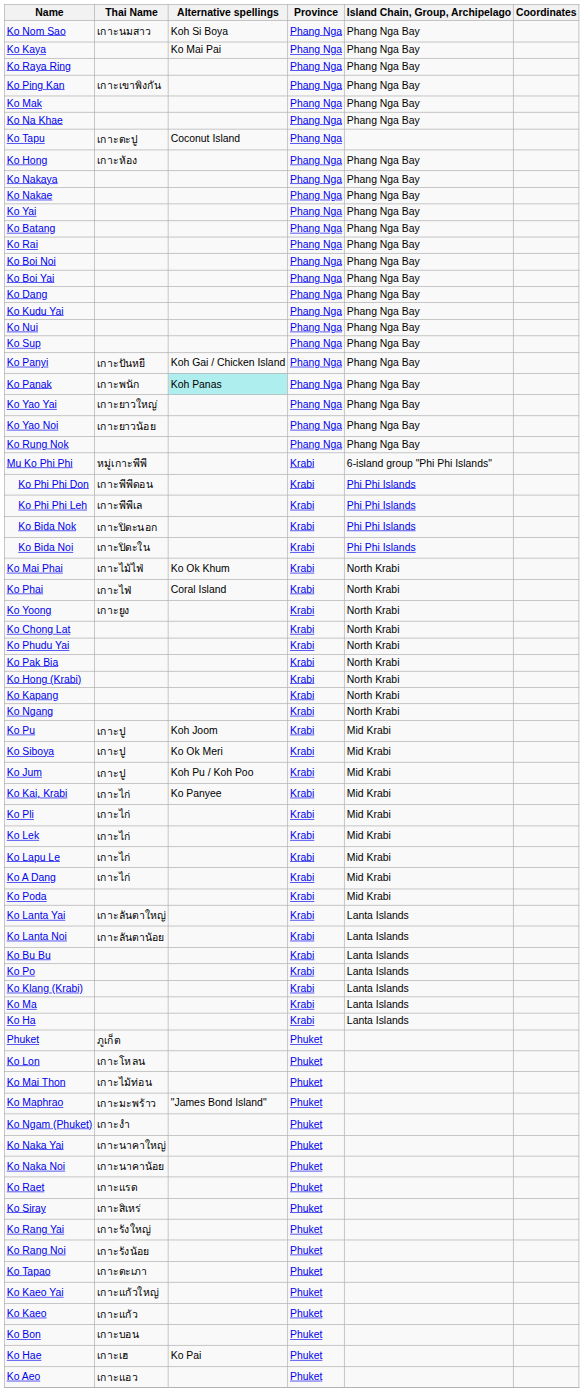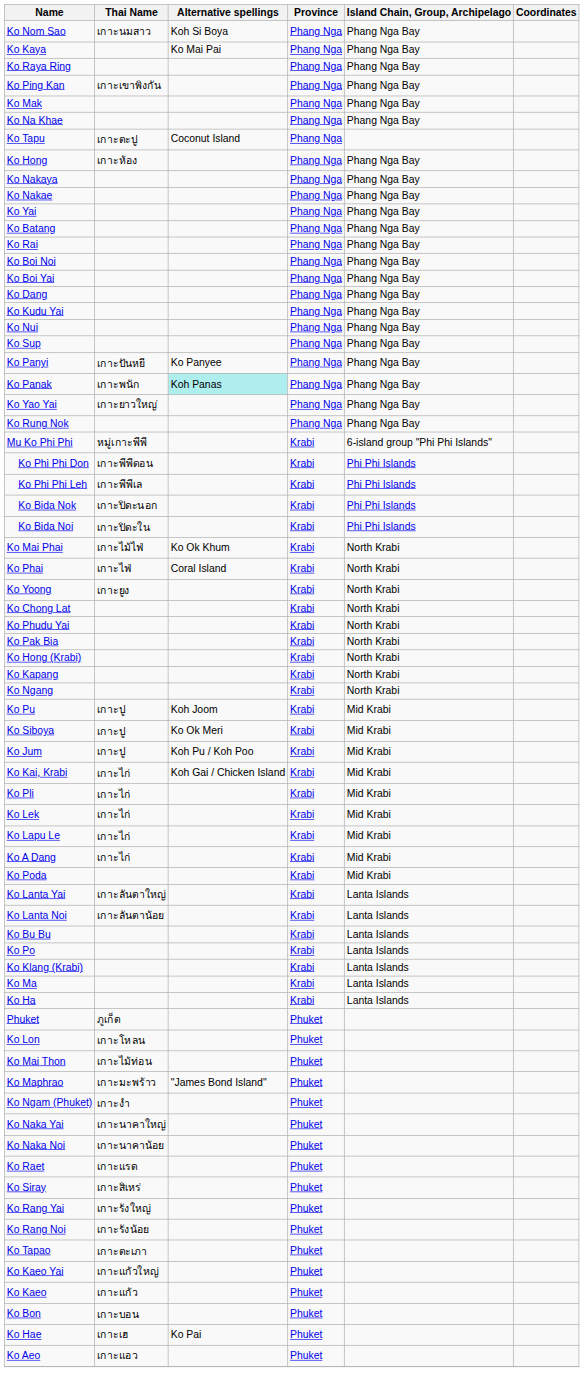Ko Panyi | Alternative spellings: Koh Gai / Chicken Island -> Ko Panyee
- row: Ko Yao Noi | เกาะยาวน้อย | Phang Nga | Phang Nga Bay
Ko Kai, Krabi | Alternative spellings: Ko Panyee -> Koh Gai / Chicken Island
